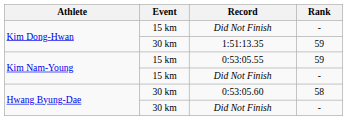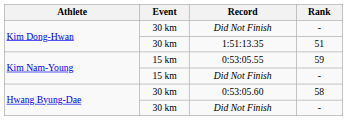Kim Dong-Hwan / Did Not Finish | Event: 15 km -> 30 km
1:51:13.35 | Rank: 59 -> 51
